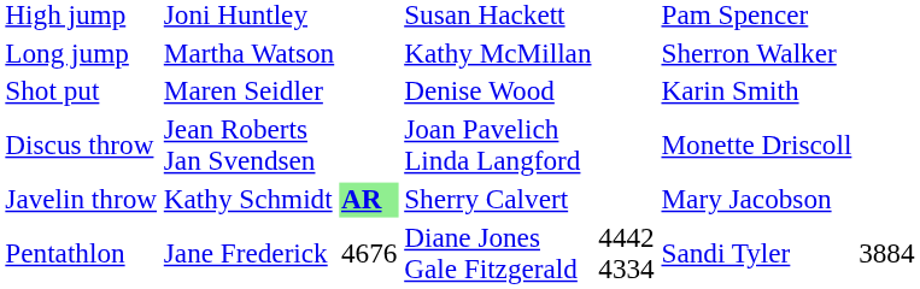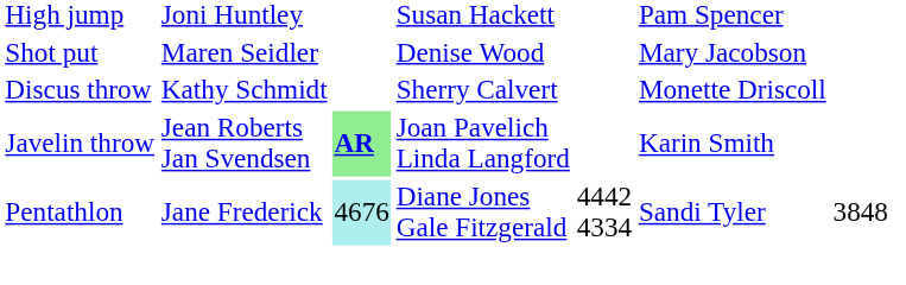- row: Long jump | Martha Watson | Kathy McMillan | Sherron Walker
Shot put | column 6: Karin Smith -> Mary Jacobson
Discus throw | column 2: Jean Roberts Jan Svendsen -> Kathy Schmidt
Discus throw | column 4: Joan Pavelich Linda Langford -> Sherry Calvert
Javelin throw | column 2: Kathy Schmidt -> Jean Roberts Jan Svendsen
Javelin throw | column 4: Sherry Calvert -> Joan Pavelich Linda Langford
Javelin throw | column 6: Mary Jacobson -> Karin Smith
Pentathlon | column 3: no background -> paleturquoise background
Pentathlon | column 7: 3884 -> 3848
